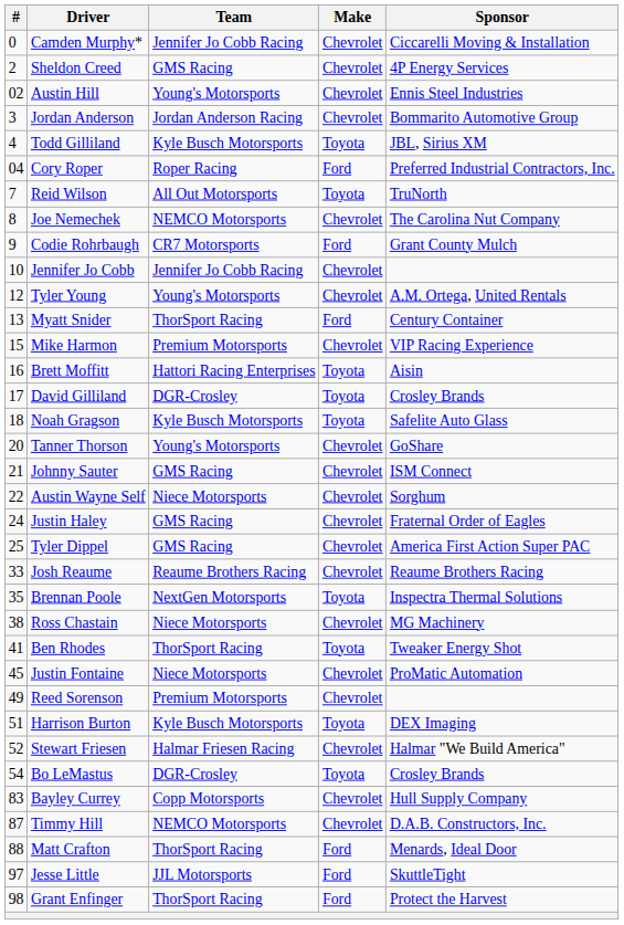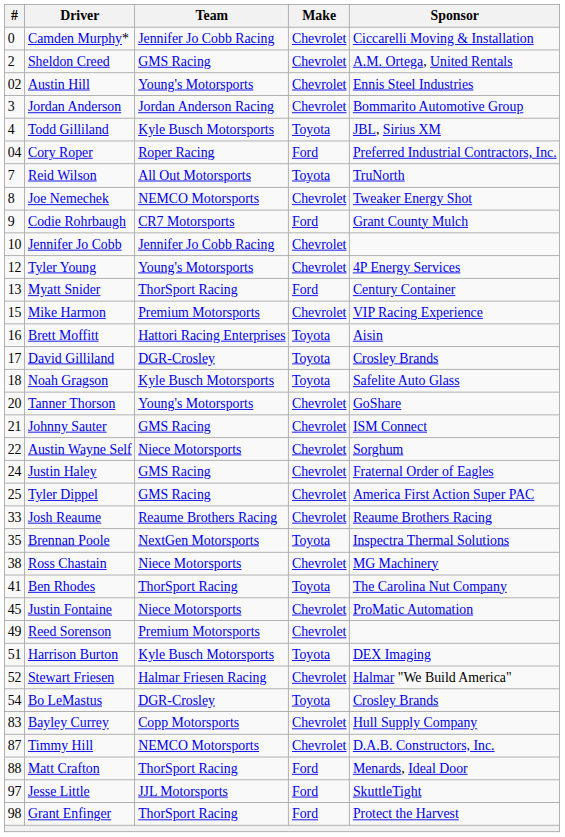Sheldon Creed | Sponsor: 4P Energy Services -> A.M. Ortega, United Rentals
Joe Nemechek | Sponsor: The Carolina Nut Company -> Tweaker Energy Shot
Tyler Young | Sponsor: A.M. Ortega, United Rentals -> 4P Energy Services
Ben Rhodes | Sponsor: Tweaker Energy Shot -> The Carolina Nut Company
